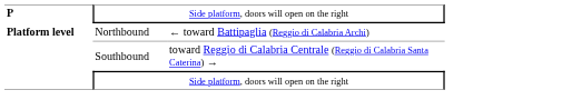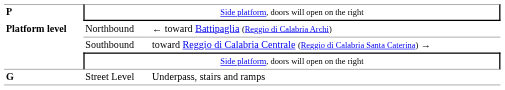+ row: G | Street Level | Underpass, stairs and ramps
